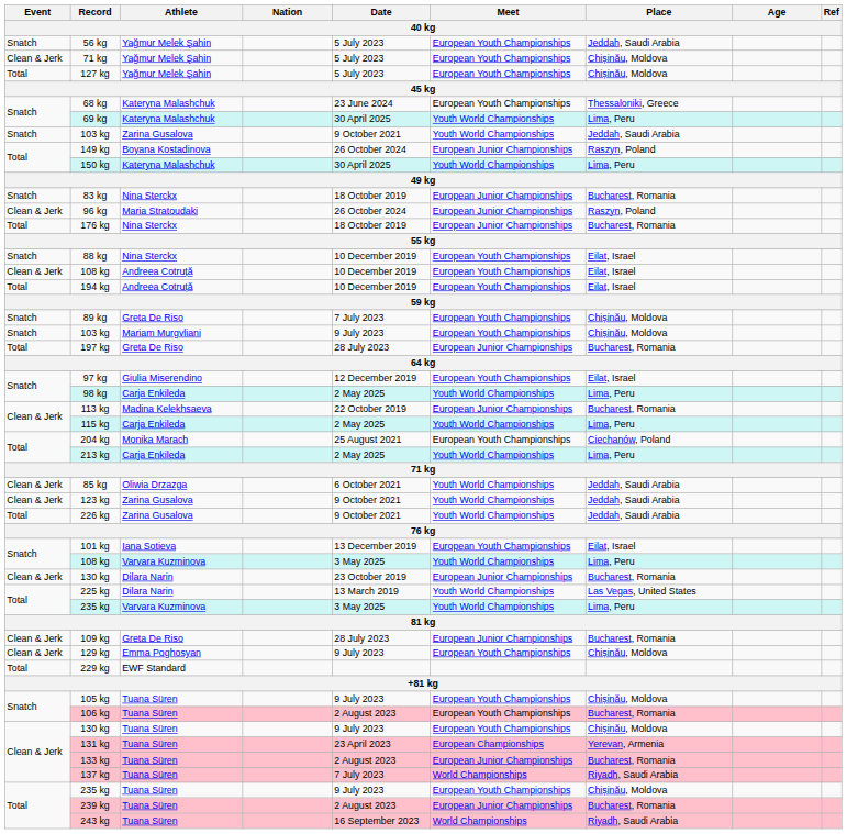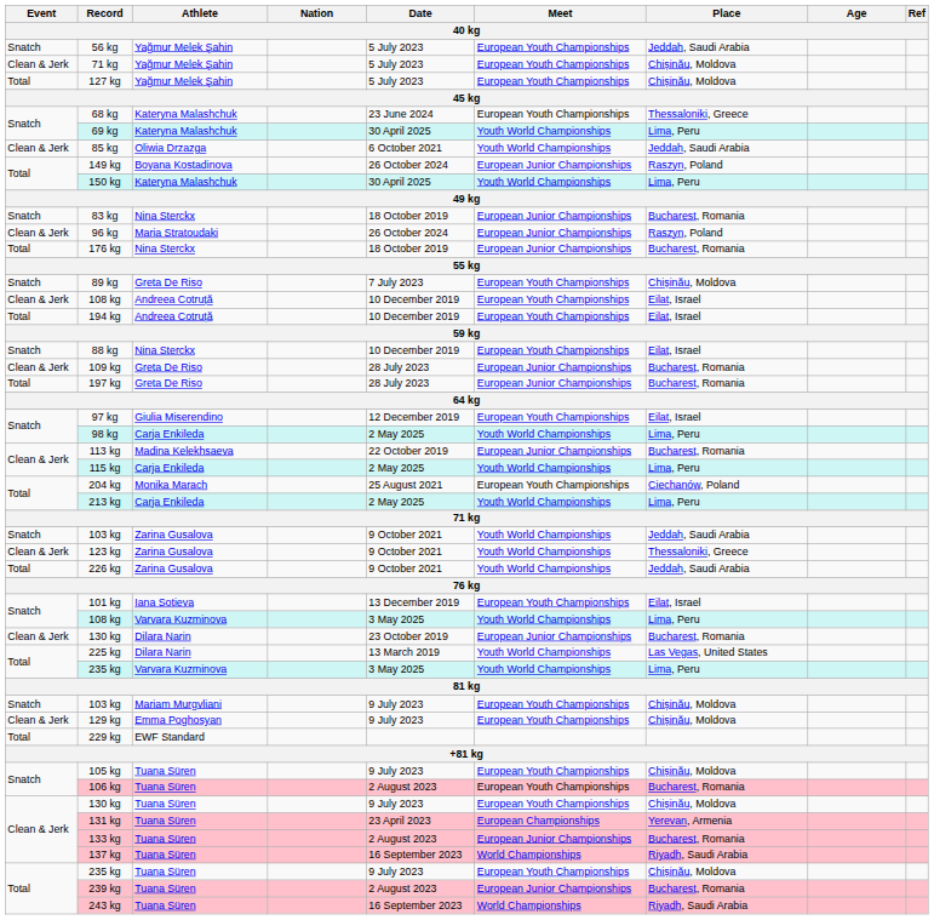rows swapped: 85 kg <-> 103 kg / Zarina Gusalova
rows swapped: 88 kg <-> 89 kg
rows swapped: 109 kg <-> 103 kg / Mariam Murgvliani
123 kg | Place: Jeddah, Saudi Arabia -> Thessaloniki, Greece
137 kg | Date: 7 July 2023 -> 16 September 2023
